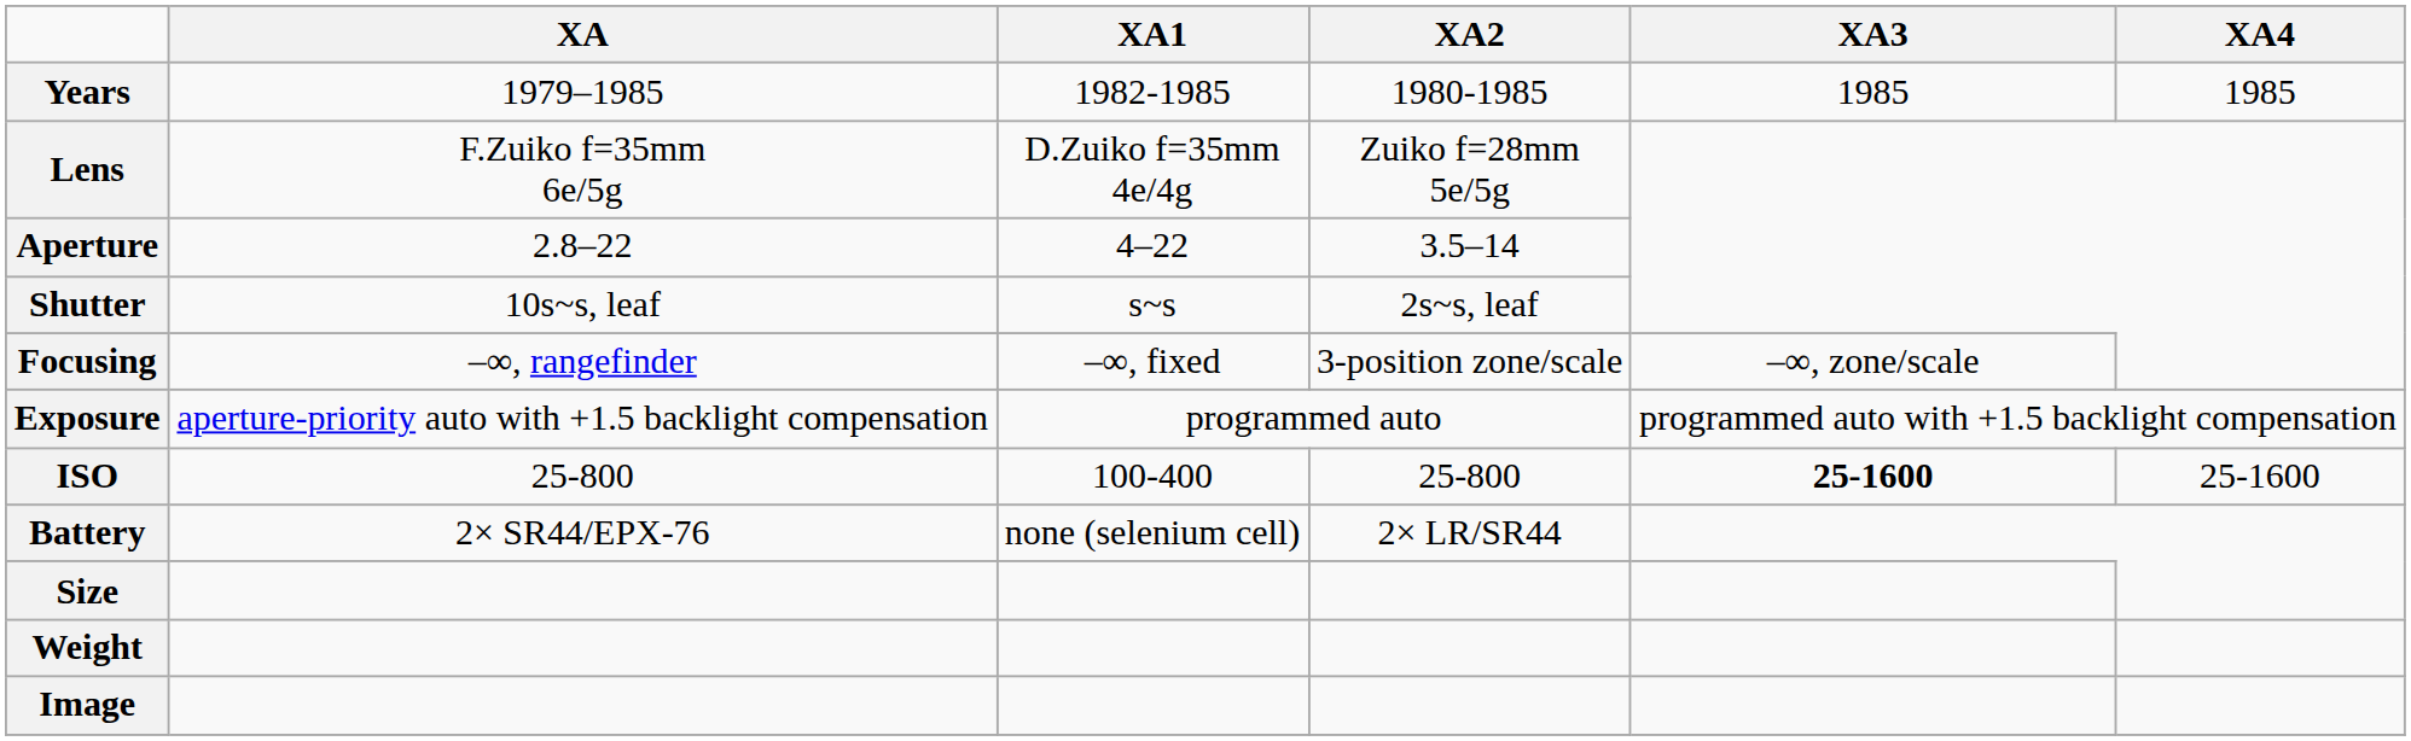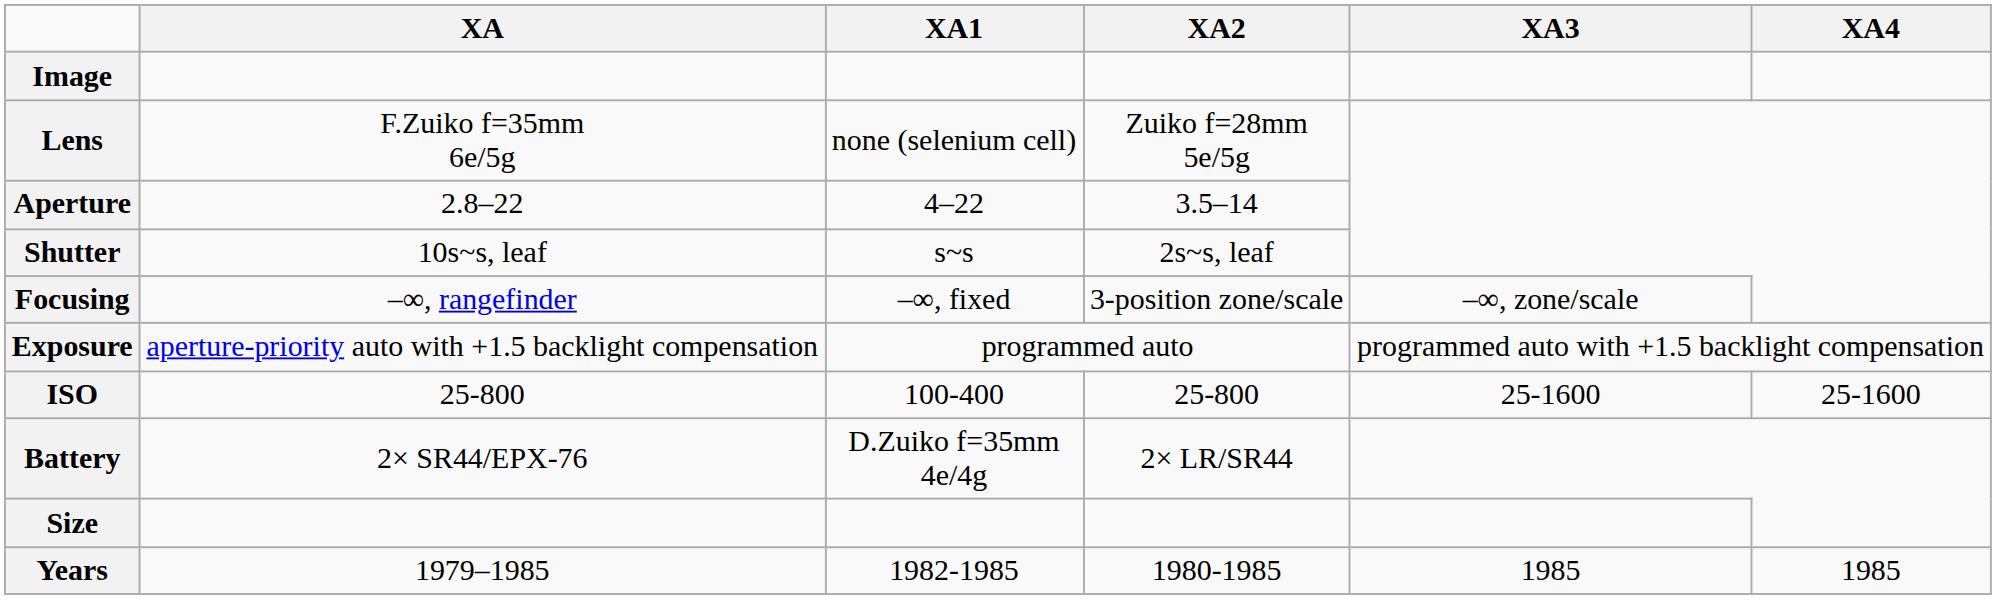rows swapped: Image <-> Years
Lens | XA1: D.Zuiko f=35mm 4e/4g -> none (selenium cell)
ISO | XA3: bold -> normal
Battery | XA1: none (selenium cell) -> D.Zuiko f=35mm 4e/4g
- row: Weight
